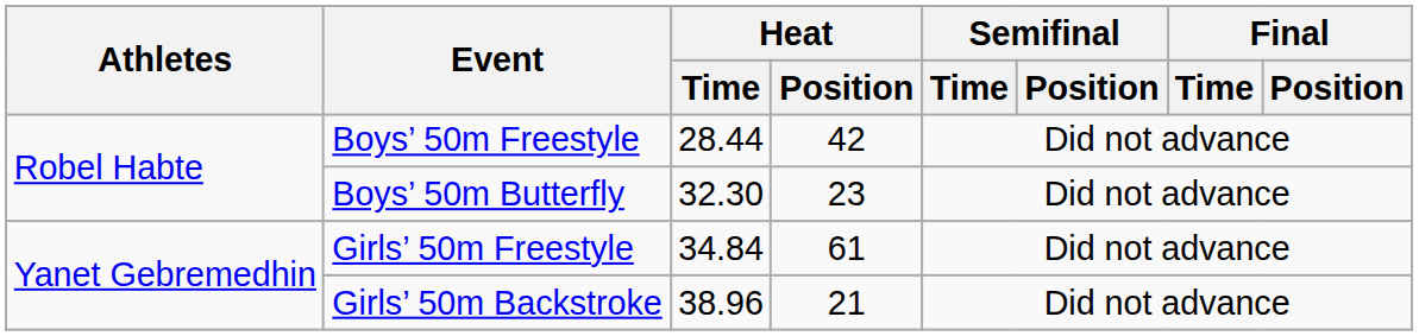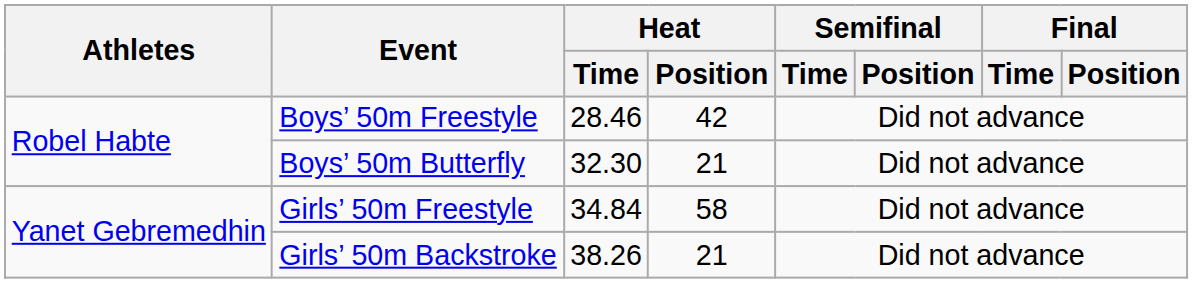Boys’ 50m Freestyle | Heat / Time: 28.44 -> 28.46
Boys’ 50m Butterfly | Heat / Position: 23 -> 21
Girls’ 50m Freestyle | Heat / Position: 61 -> 58
Girls’ 50m Backstroke | Heat / Time: 38.96 -> 38.26
